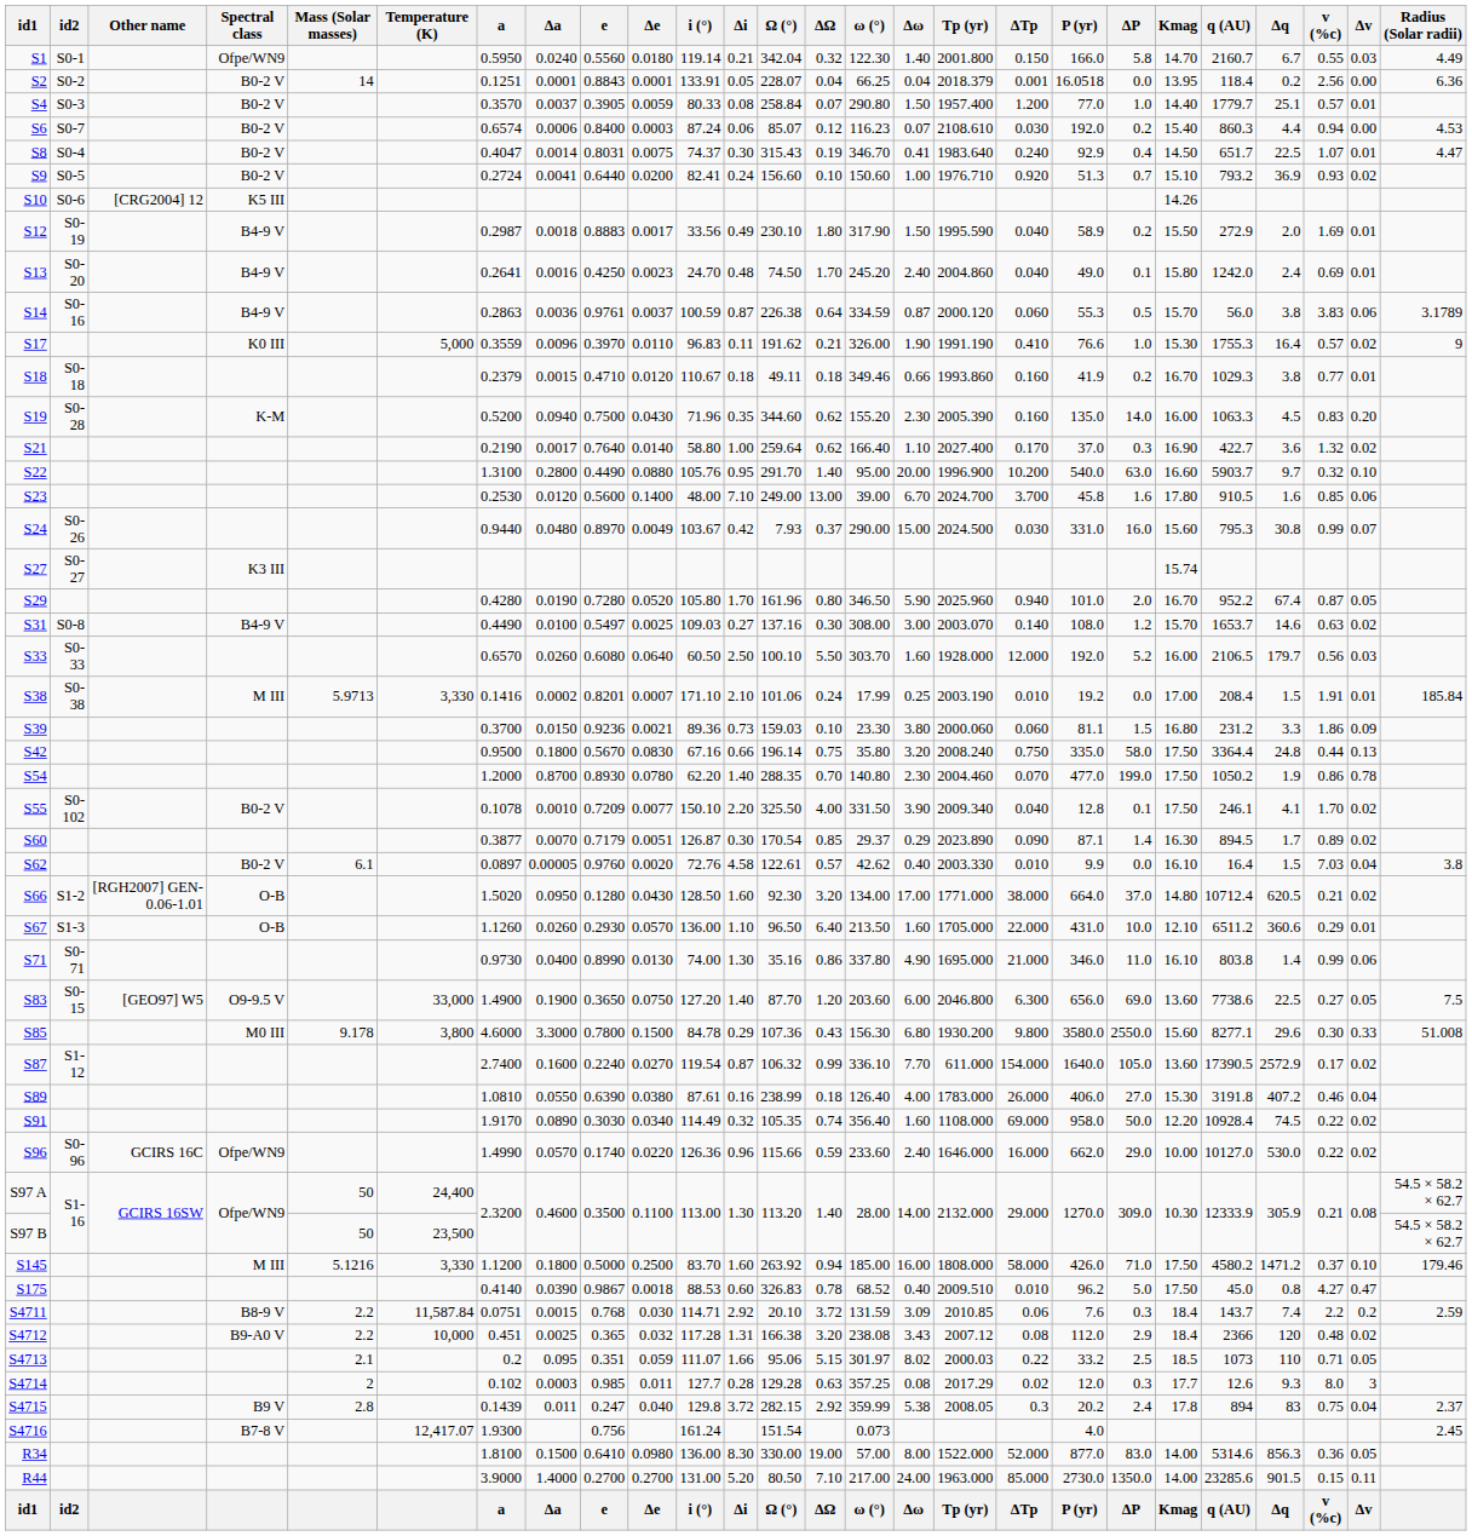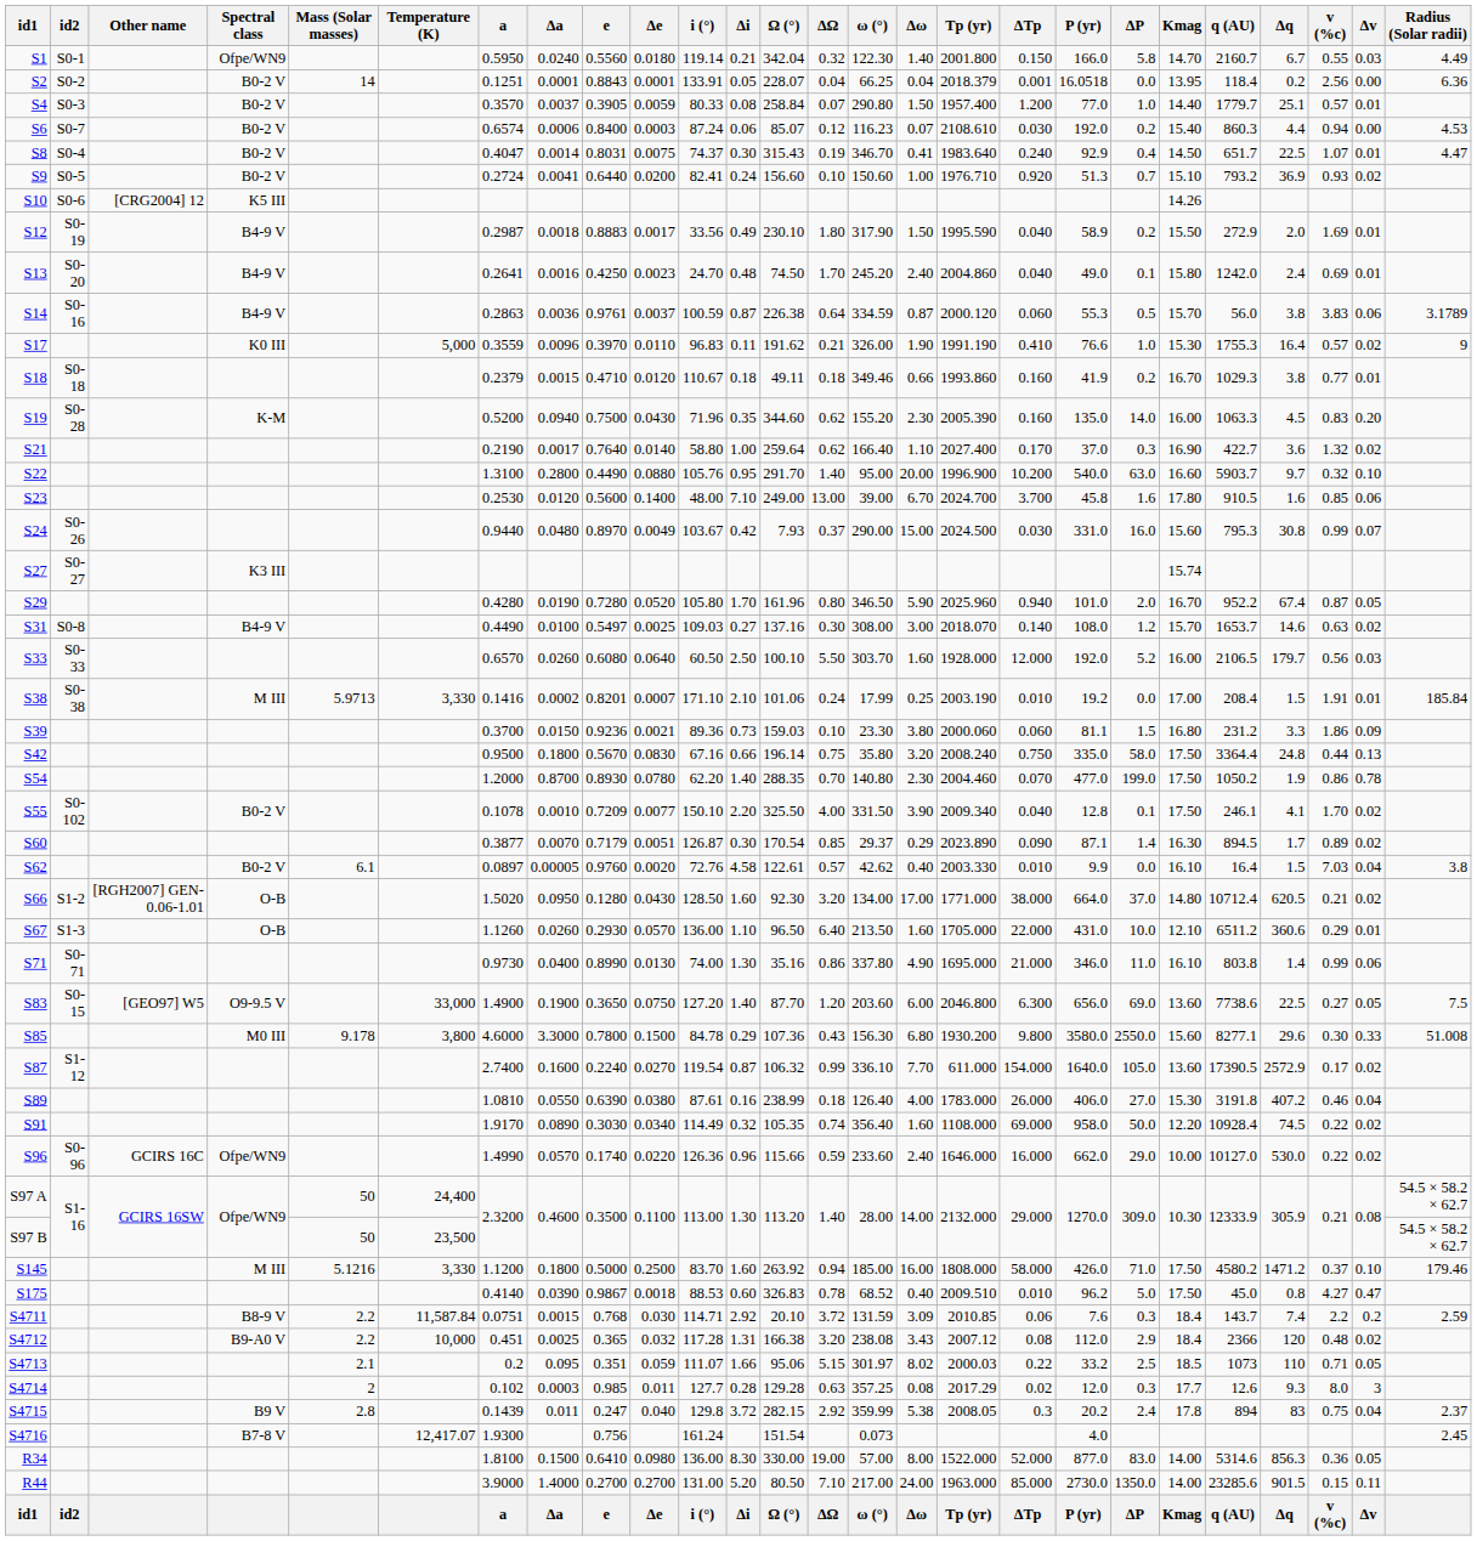S31 | Tp (yr): 2003.070 -> 2018.070
